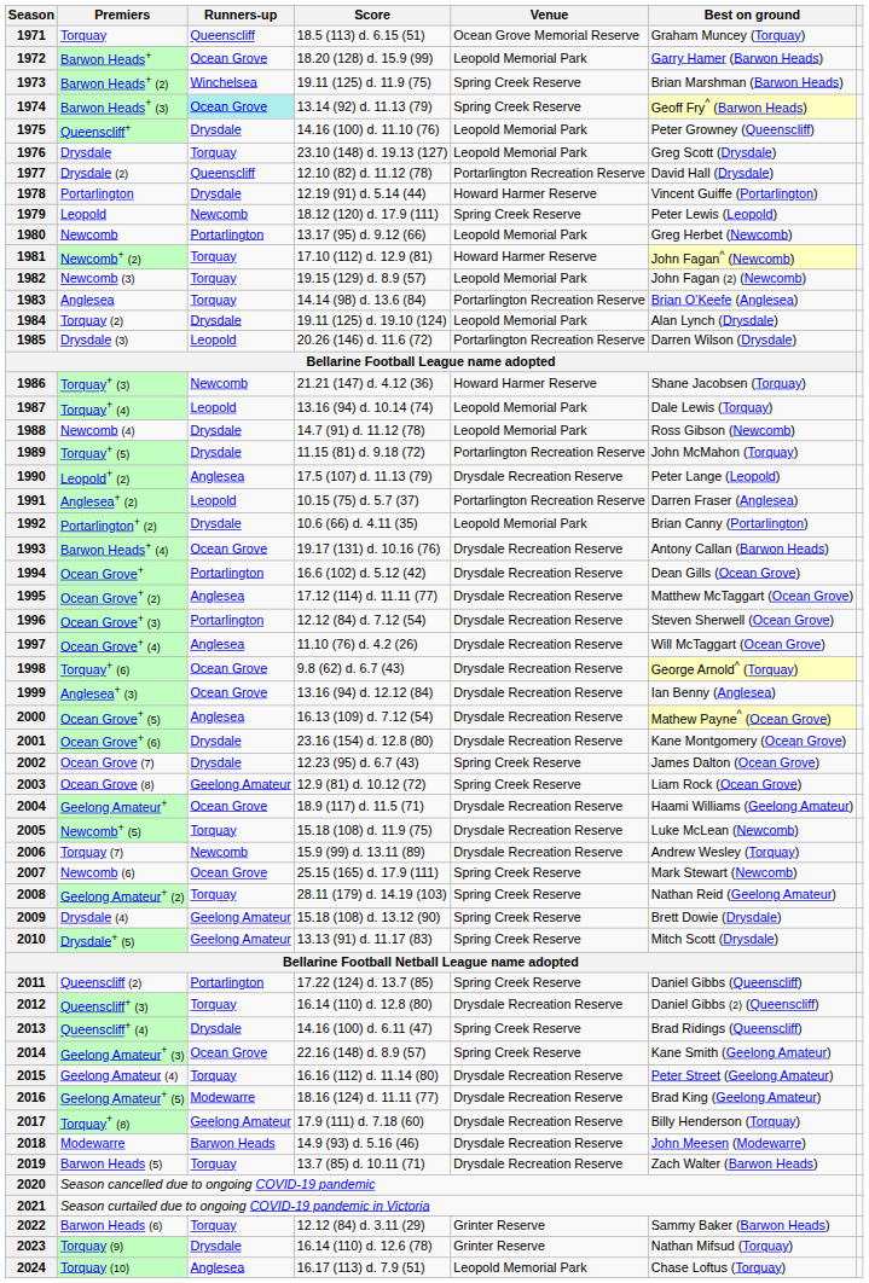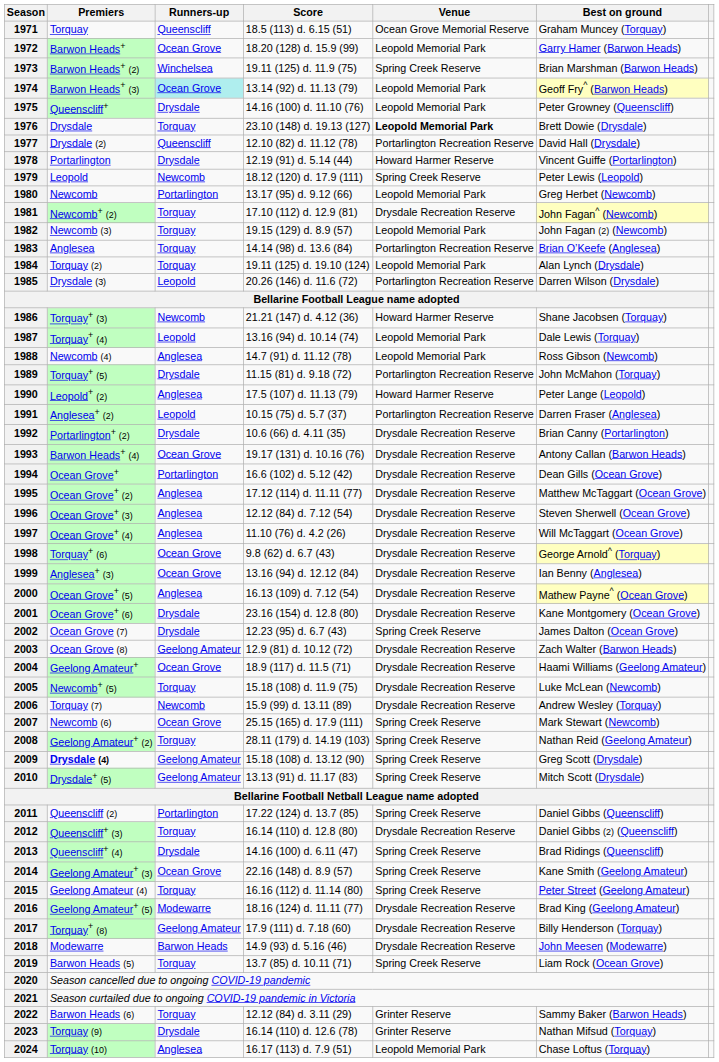1974 | Venue: Spring Creek Reserve -> Leopold Memorial Park
1976 | Venue: normal -> bold
1976 | Best on ground: Greg Scott (Drysdale) -> Brett Dowie (Drysdale)
1981 | Venue: Howard Harmer Reserve -> Drysdale Recreation Reserve
1984 | Runners-up: Drysdale -> Torquay
1988 | Runners-up: Drysdale -> Anglesea
1990 | Venue: Drysdale Recreation Reserve -> Howard Harmer Reserve
1992 | Venue: Leopold Memorial Park -> Drysdale Recreation Reserve
1996 | Runners-up: Portarlington -> Anglesea
2003 | Venue: Spring Creek Reserve -> Drysdale Recreation Reserve
2003 | Best on ground: Liam Rock (Ocean Grove) -> Zach Walter (Barwon Heads)
2009 | Premiers: normal -> bold
2009 | Best on ground: Brett Dowie (Drysdale) -> Greg Scott (Drysdale)
2015 | Venue: Drysdale Recreation Reserve -> Spring Creek Reserve
2019 | Venue: Drysdale Recreation Reserve -> Spring Creek Reserve
2019 | Best on ground: Zach Walter (Barwon Heads) -> Liam Rock (Ocean Grove)
